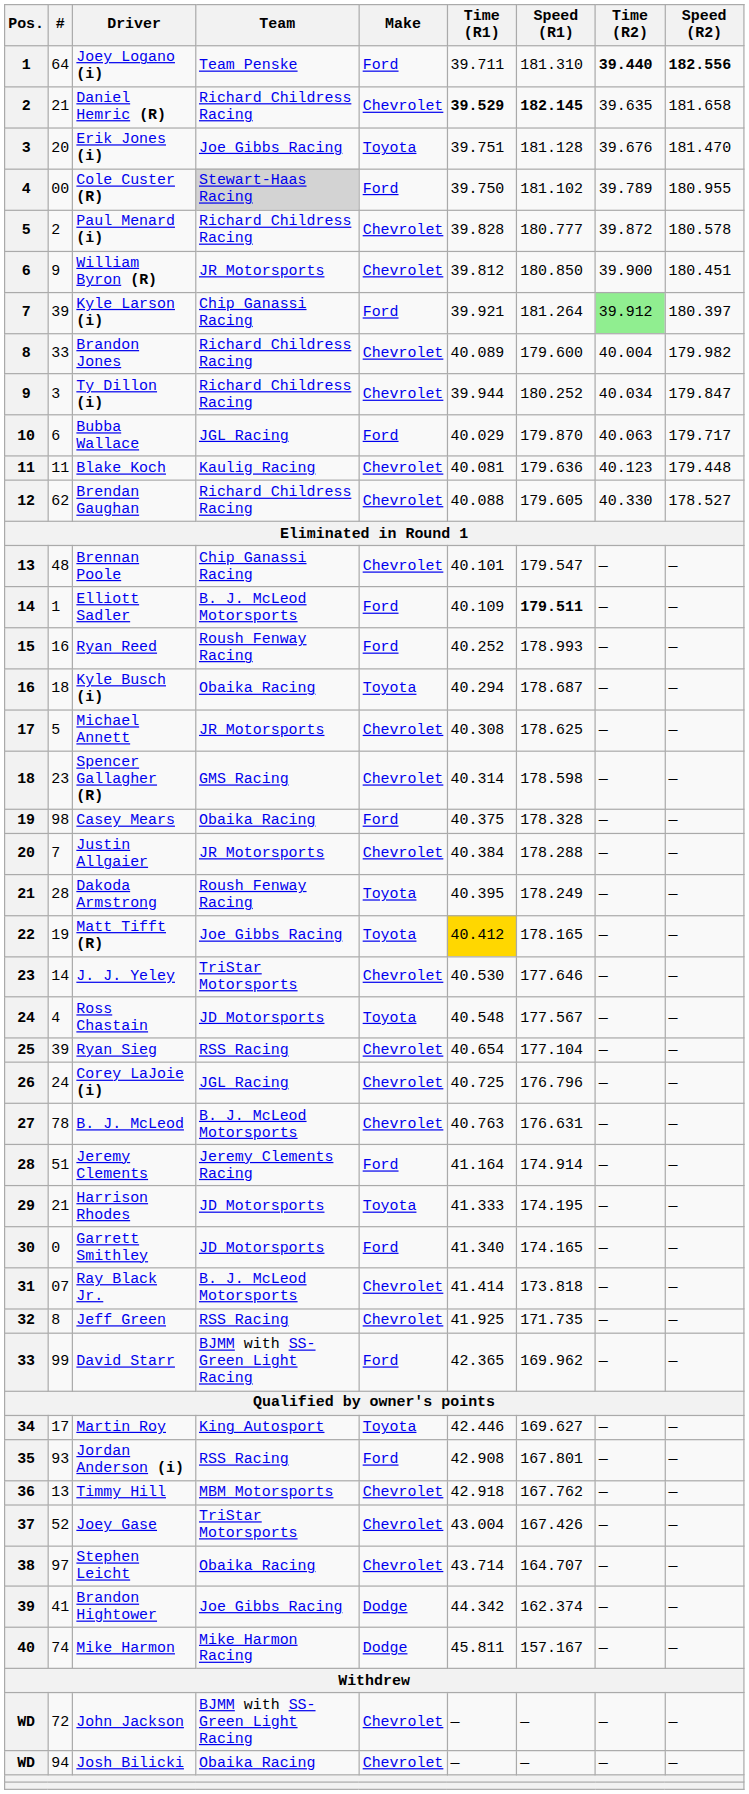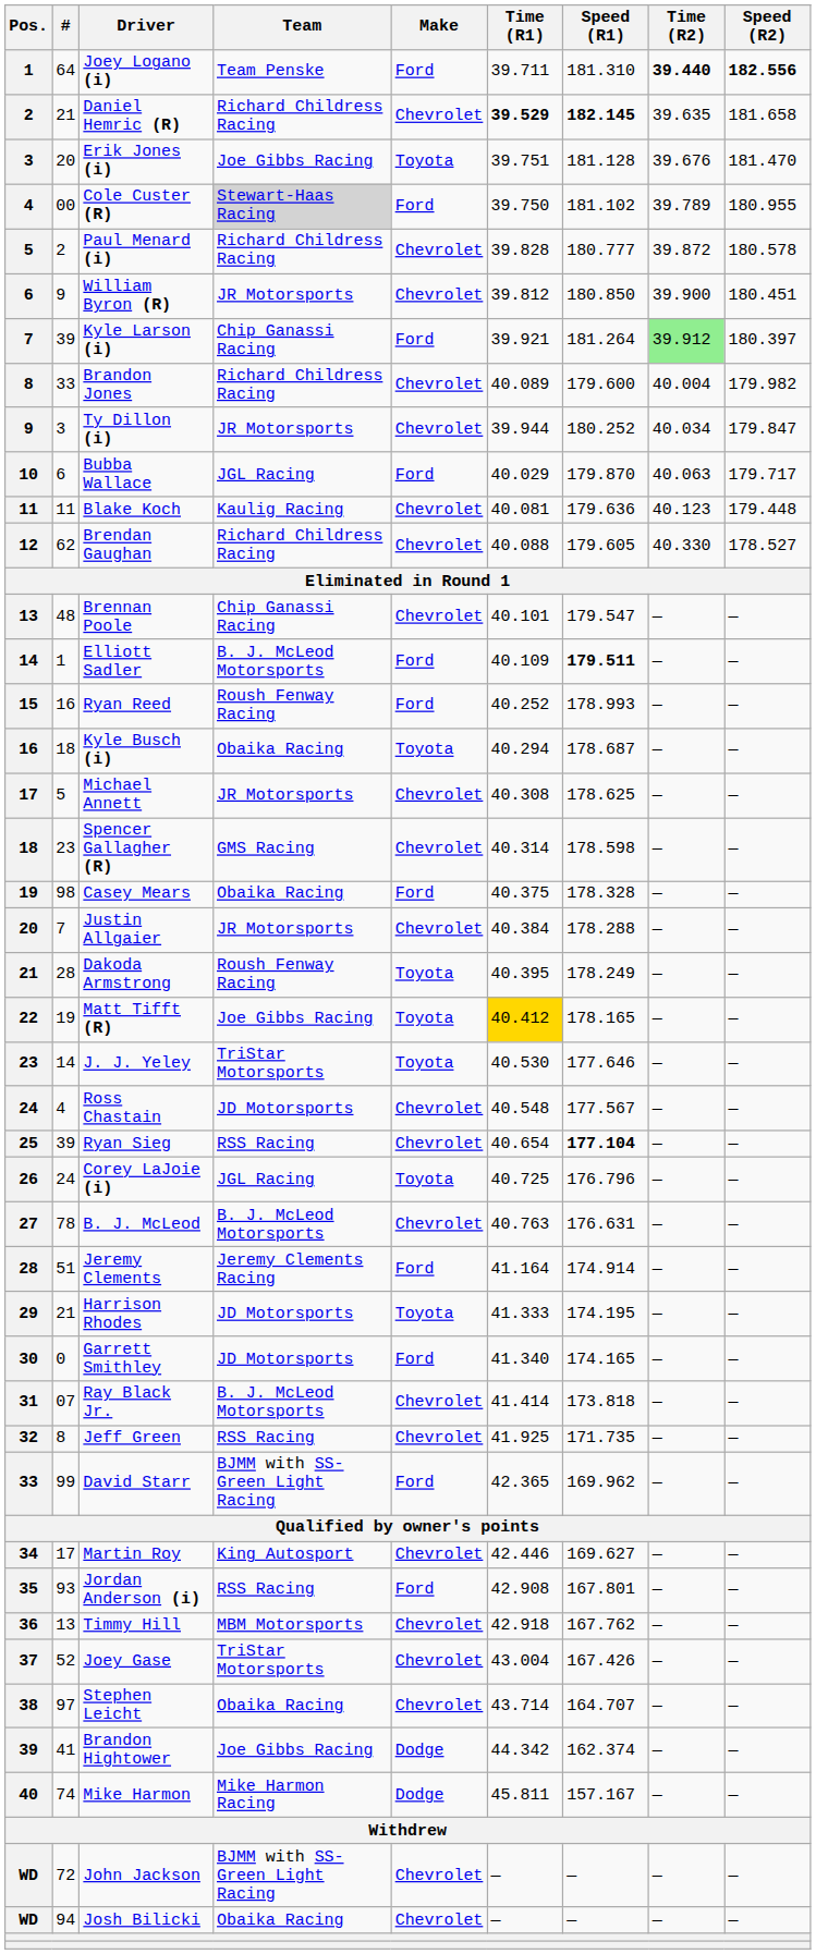Ty Dillon (i) | Team: Richard Childress Racing -> JR Motorsports
J. J. Yeley | Make: Chevrolet -> Toyota
Ross Chastain | Make: Toyota -> Chevrolet
Ryan Sieg | Speed (R1): normal -> bold
Corey LaJoie (i) | Make: Chevrolet -> Toyota
Martin Roy | Make: Toyota -> Chevrolet
